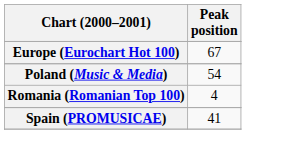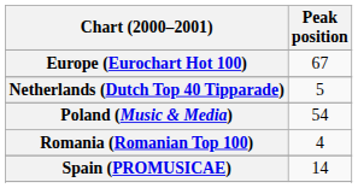+ row: Netherlands (Dutch Top 40 Tipparade) | 5
Spain (PROMUSICAE) | Peak position: 41 -> 14
